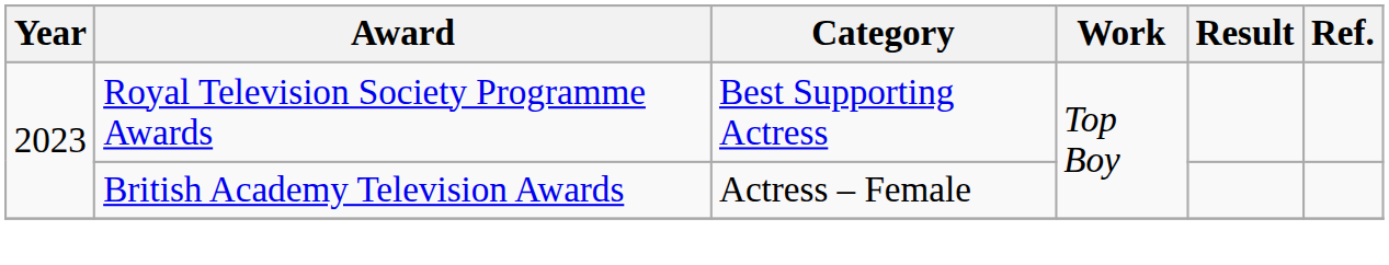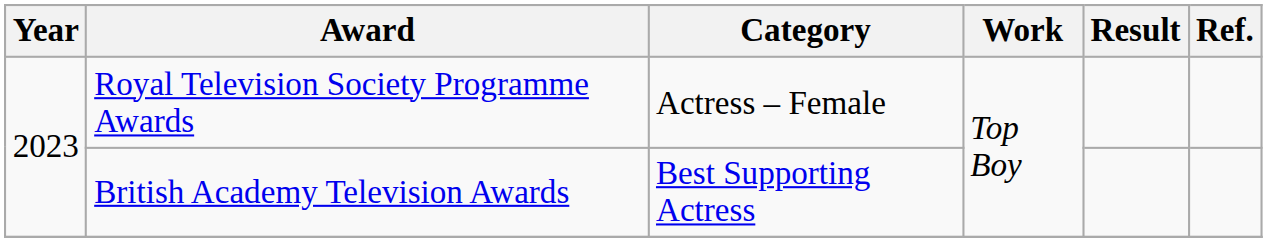Royal Television Society Programme Awards | Category: Best Supporting Actress -> Actress – Female
British Academy Television Awards | Category: Actress – Female -> Best Supporting Actress
